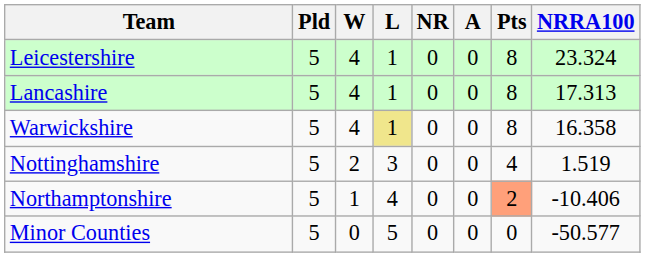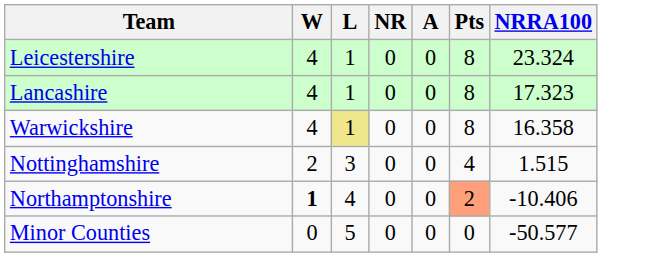- column: Pld | 5 | 5 | 5 | 5 | 5 | 5
Lancashire | NRRA100: 17.313 -> 17.323
Nottinghamshire | NRRA100: 1.519 -> 1.515
Northamptonshire | W: normal -> bold
